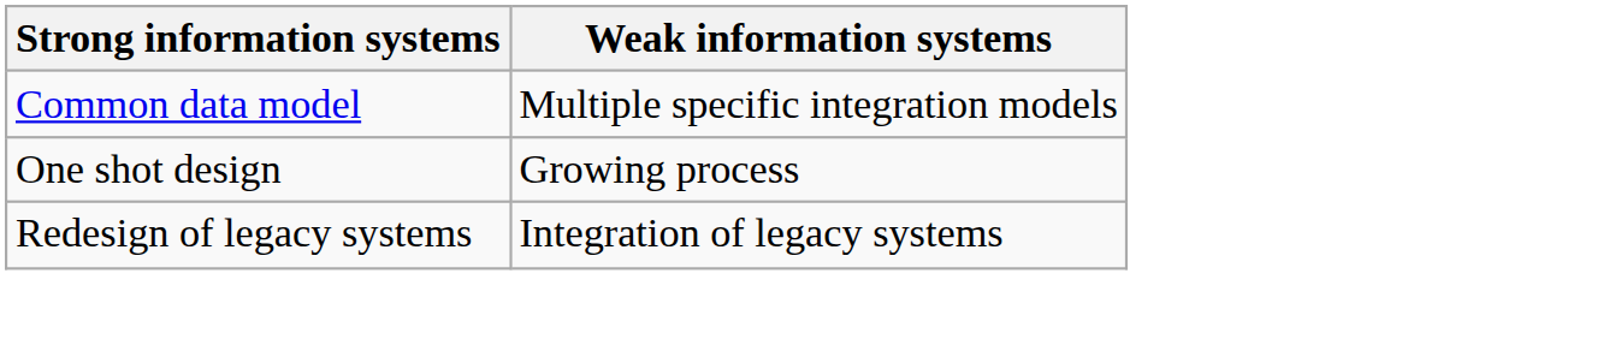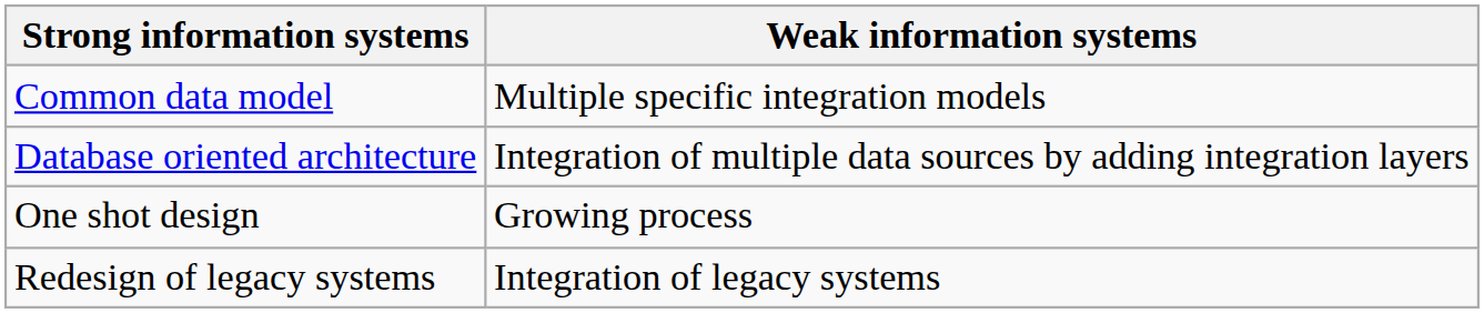+ row: Database oriented architecture | Integration of multiple data sources by adding integration layers
